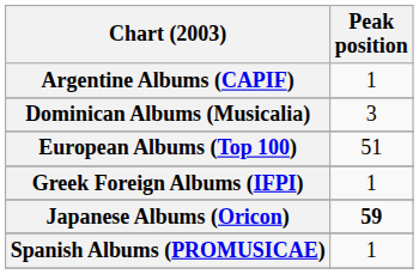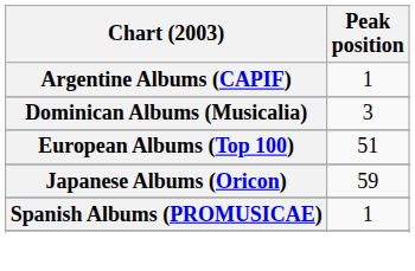- row: Greek Foreign Albums (IFPI) | 1
Japanese Albums (Oricon) | Peak position: bold -> normal
